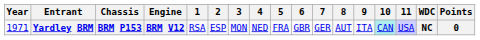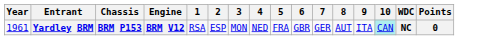- column: 11 | USA
Yardley BRM | Year: 1971 -> 1961
